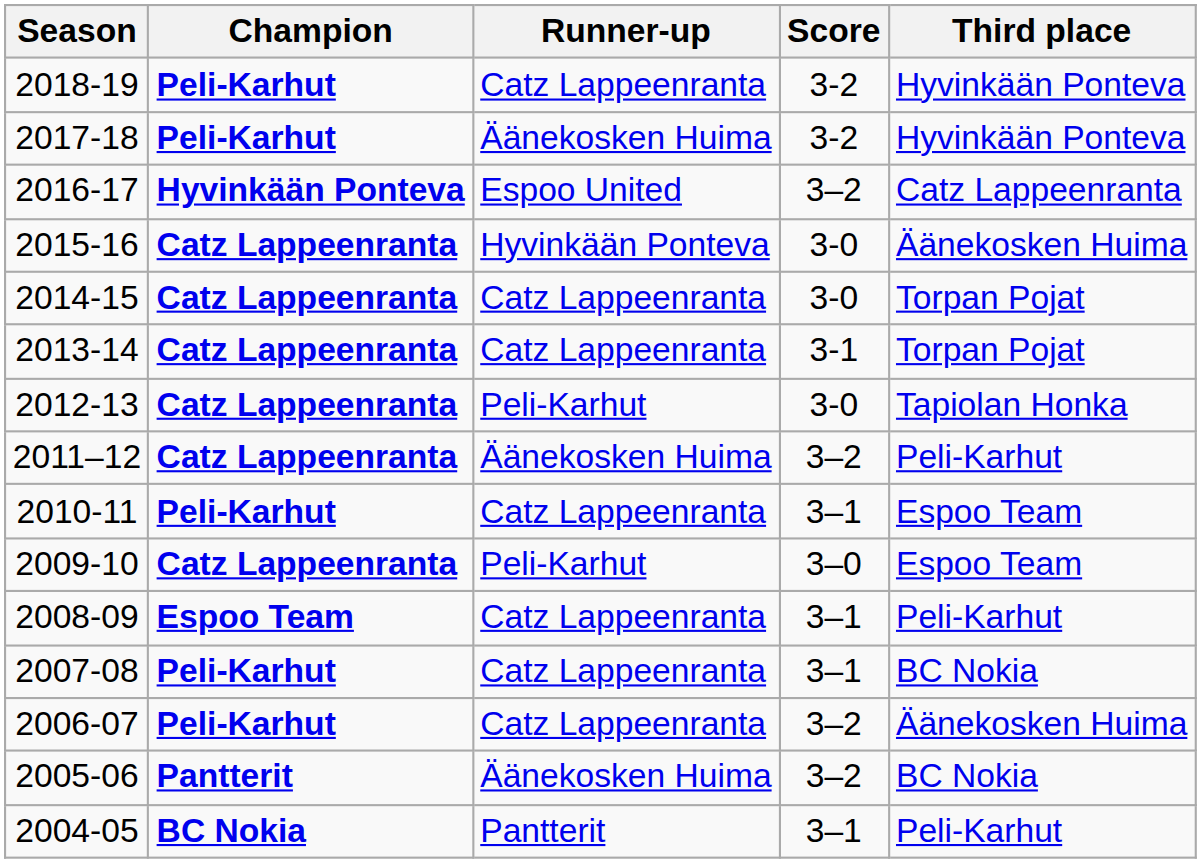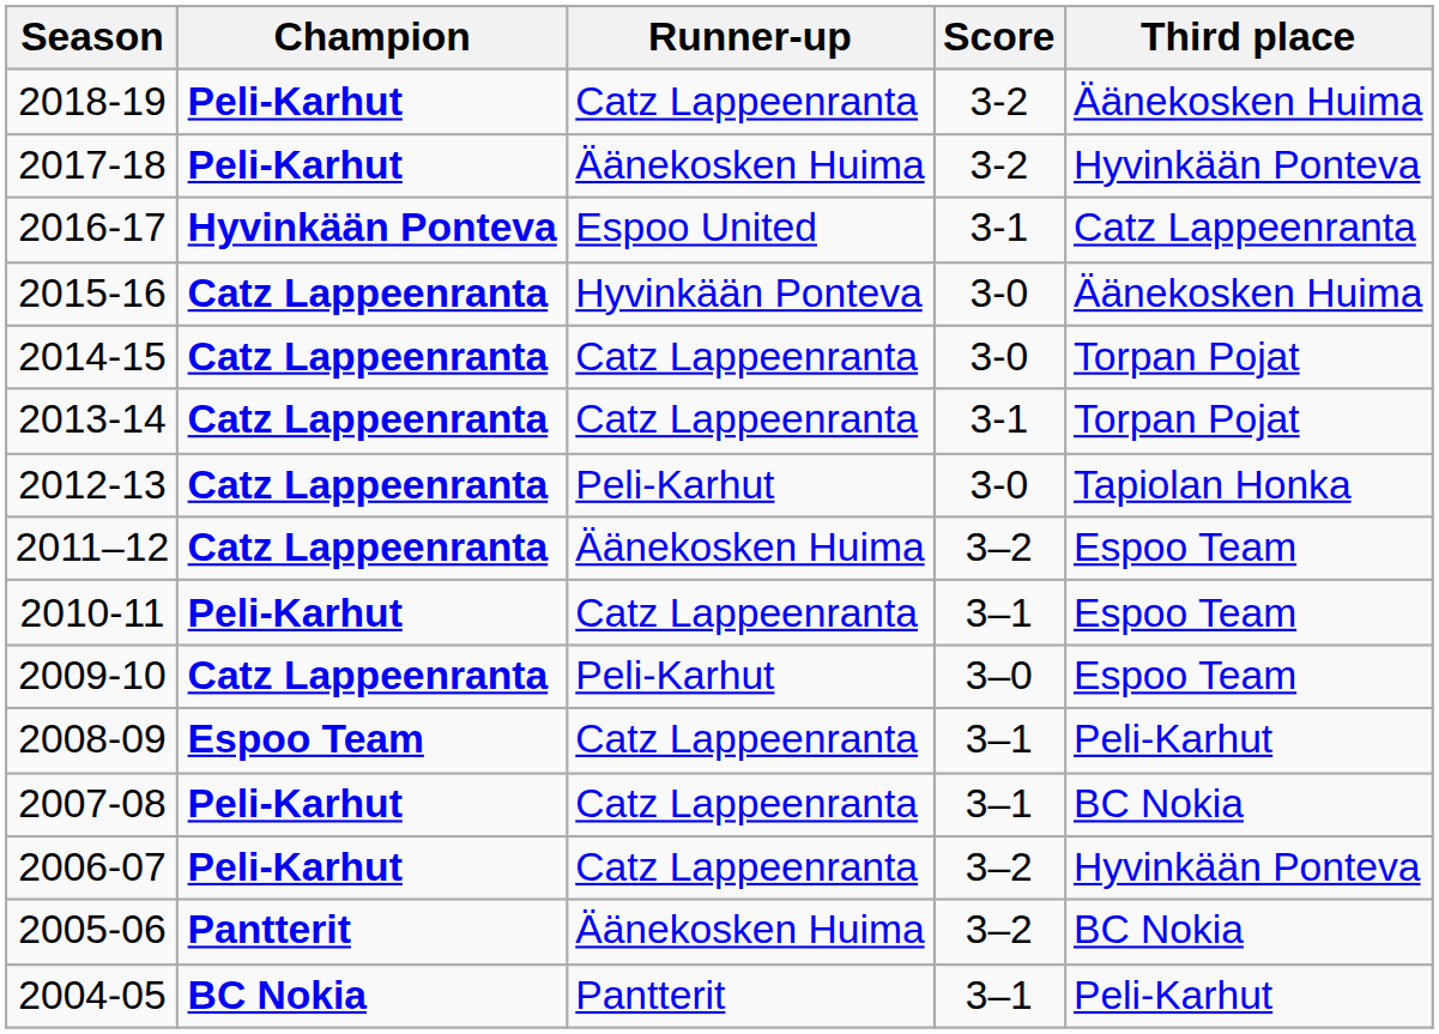2018-19 | Third place: Hyvinkään Ponteva -> Äänekosken Huima
2016-17 | Score: 3–2 -> 3-1
2011–12 | Third place: Peli-Karhut -> Espoo Team
2006-07 | Third place: Äänekosken Huima -> Hyvinkään Ponteva
